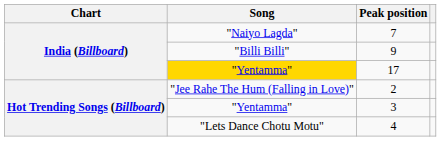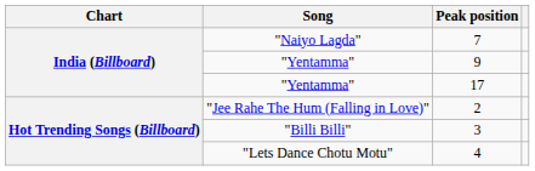9 | Song: "Billi Billi" -> "Yentamma"
17 | Song: gold background -> no background
3 | Song: "Yentamma" -> "Billi Billi"
